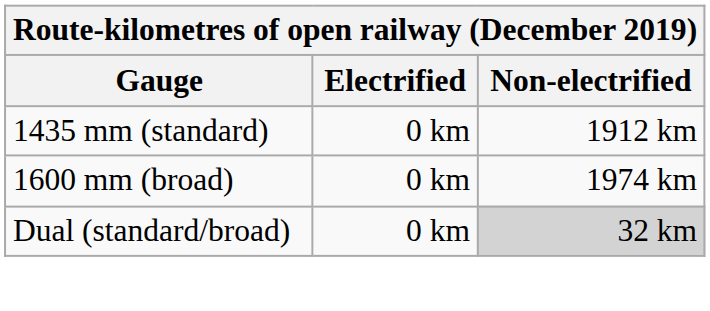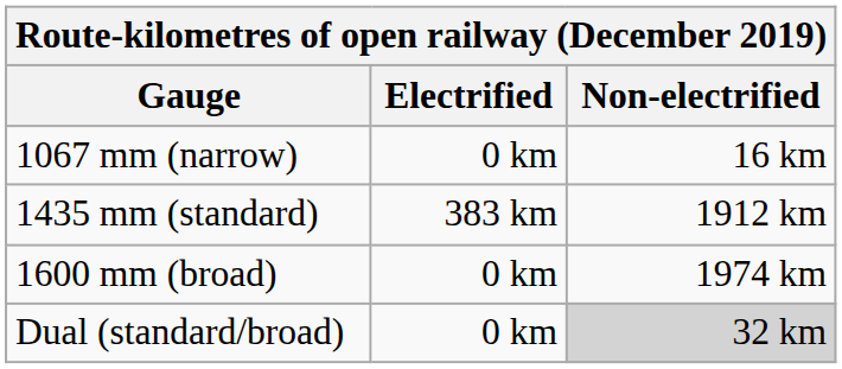+ row: 1067 mm (narrow) | 0 km | 16 km
1435 mm (standard) | Electrified: 0 km -> 383 km
